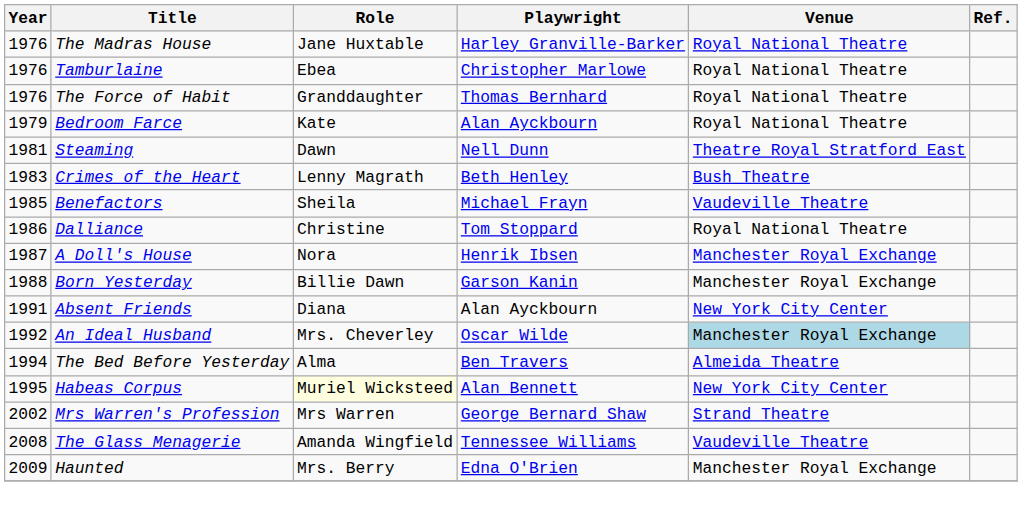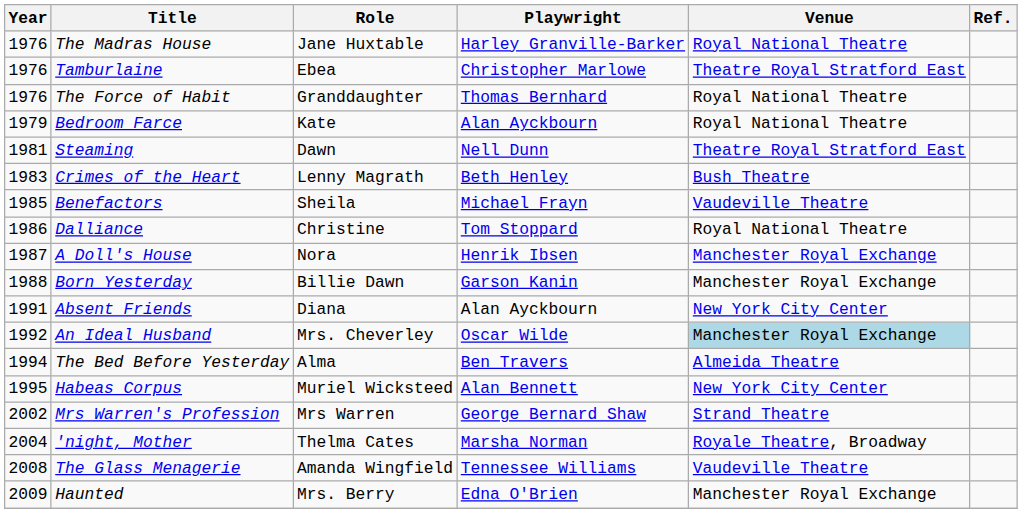Tamburlaine | Venue: Royal National Theatre -> Theatre Royal Stratford East
Habeas Corpus | Role: lightyellow background -> no background
+ row: 2004 | 'night, Mother | Thelma Cates | Marsha Norman | Royale Theatre, Broadway
